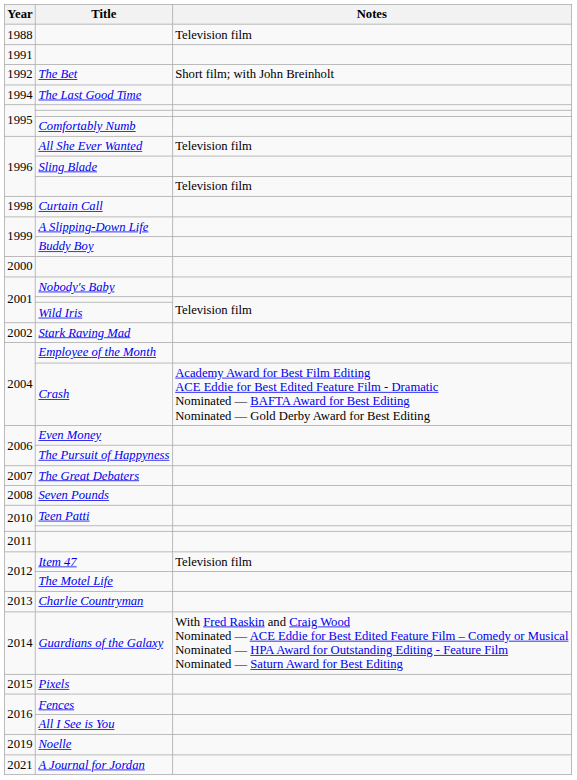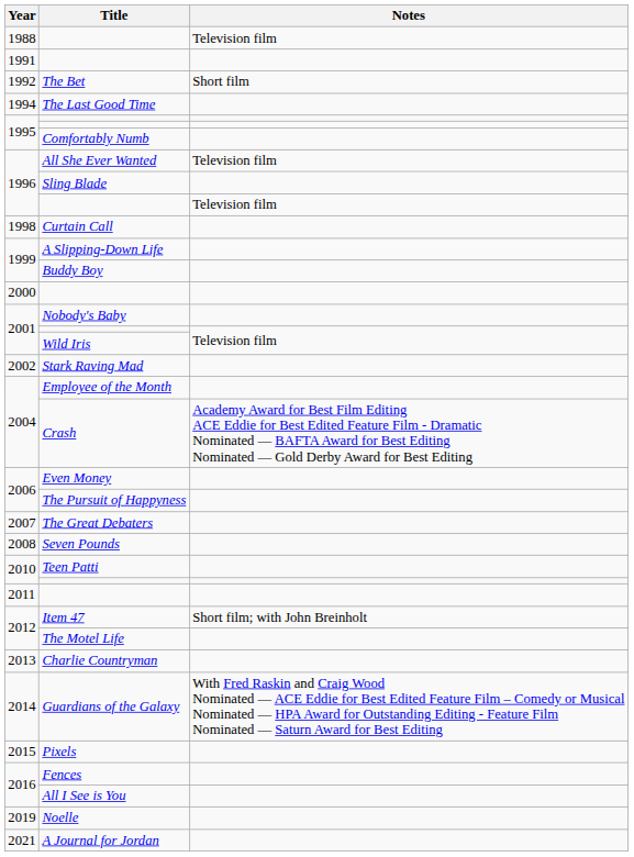The Bet | Notes: Short film; with John Breinholt -> Short film
Item 47 | Notes: Television film -> Short film; with John Breinholt
